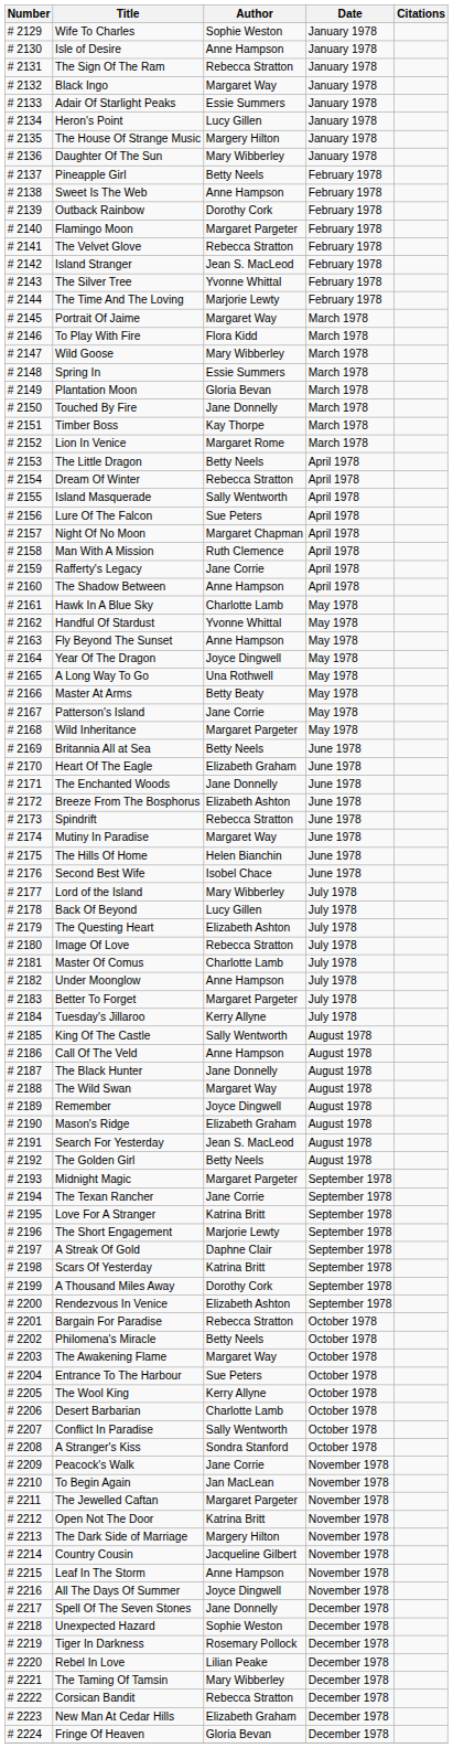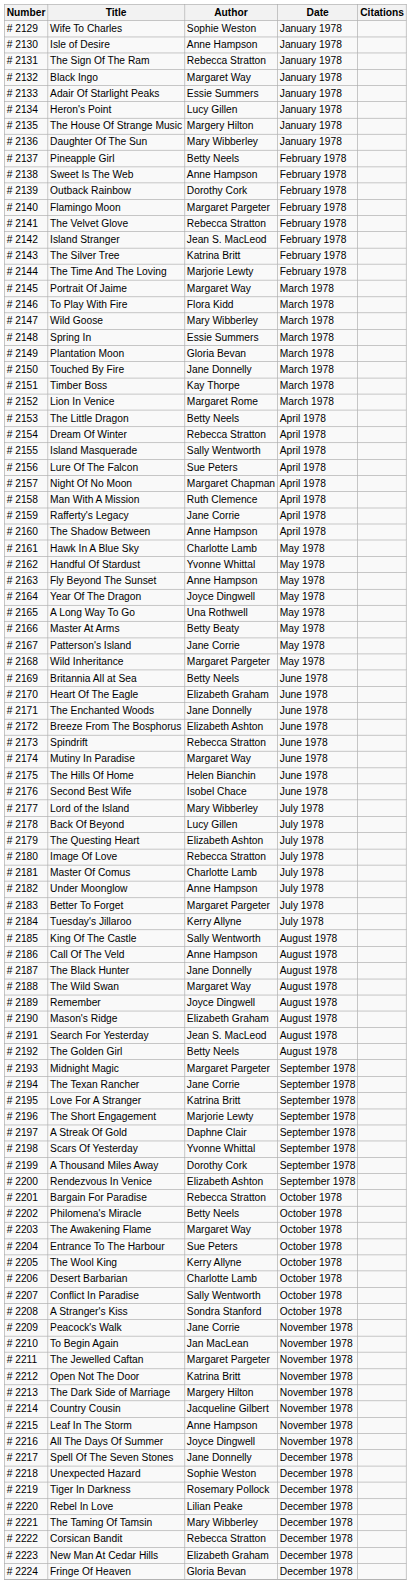The Silver Tree | Author: Yvonne Whittal -> Katrina Britt
Scars Of Yesterday | Author: Katrina Britt -> Yvonne Whittal
